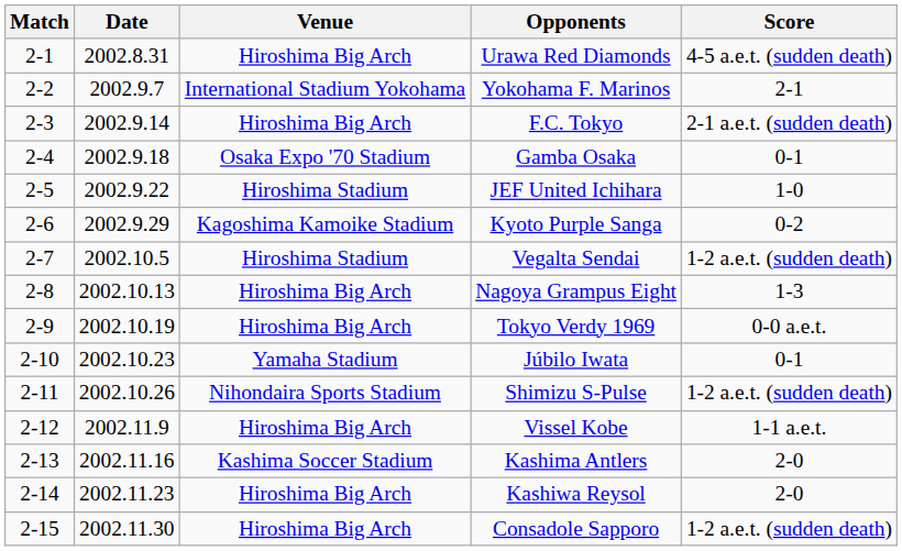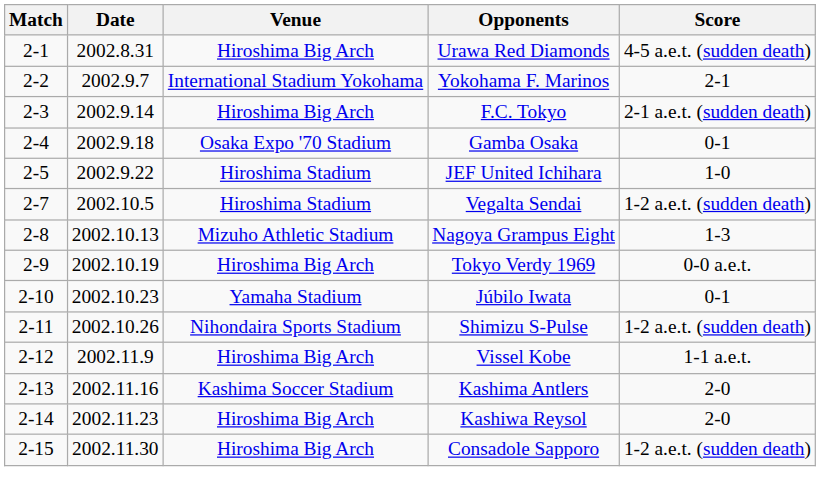- row: 2-6 | 2002.9.29 | Kagoshima Kamoike Stadium | Kyoto Purple Sanga | 0-2
Nagoya Grampus Eight | Venue: Hiroshima Big Arch -> Mizuho Athletic Stadium
